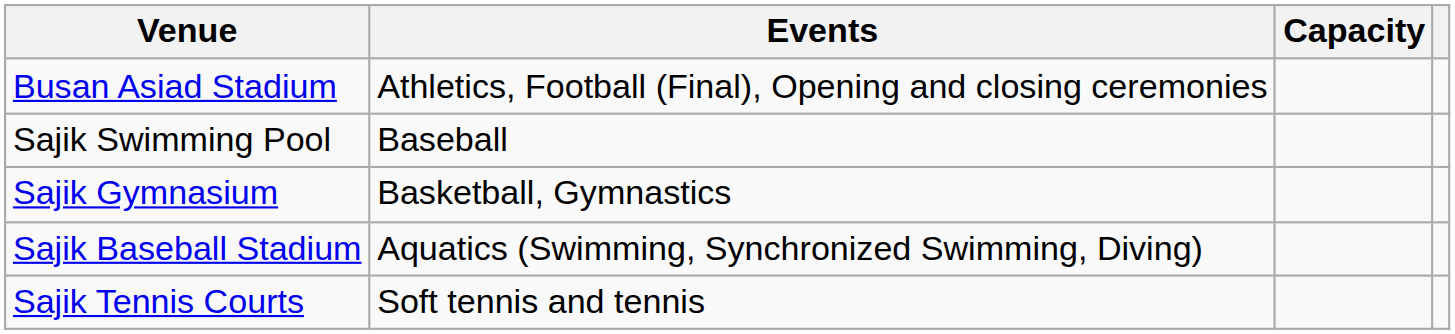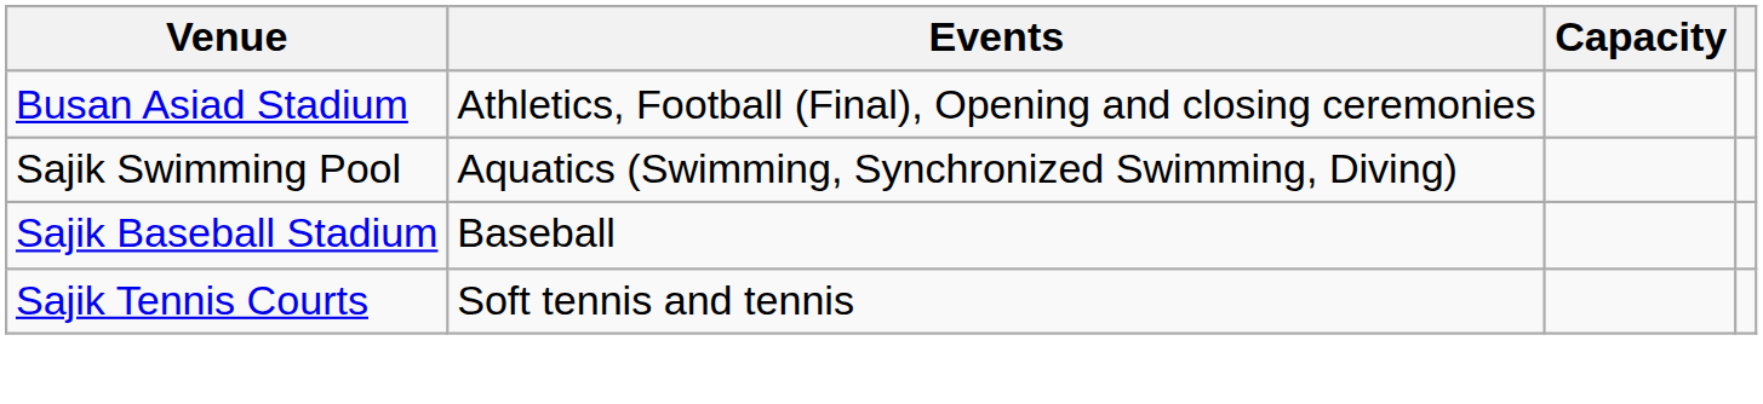Sajik Swimming Pool | Events: Baseball -> Aquatics (Swimming, Synchronized Swimming, Diving)
- row: Sajik Gymnasium | Basketball, Gymnastics
Sajik Baseball Stadium | Events: Aquatics (Swimming, Synchronized Swimming, Diving) -> Baseball
